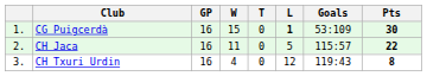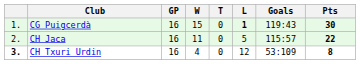CG Puigcerdà | Goals: 53:109 -> 119:43
CH Txuri Urdin | column 1: normal -> bold
CH Txuri Urdin | Goals: 119:43 -> 53:109
